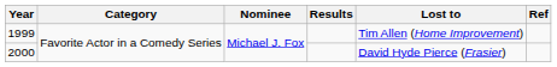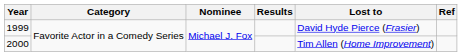1999 | Lost to: Tim Allen (Home Improvement) -> David Hyde Pierce (Frasier)
2000 | Lost to: David Hyde Pierce (Frasier) -> Tim Allen (Home Improvement)
